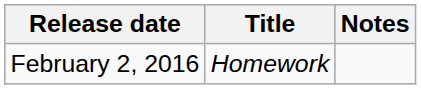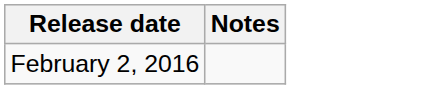- column: Title | Homework
